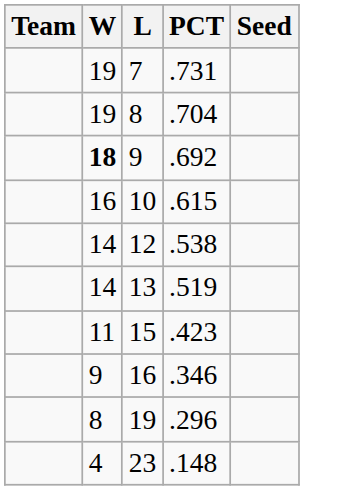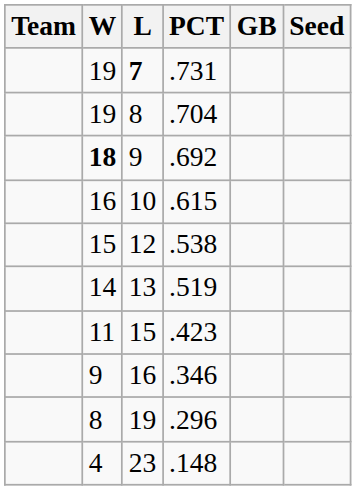+ column: GB
.731 | L: normal -> bold
.538 | W: 14 -> 15
